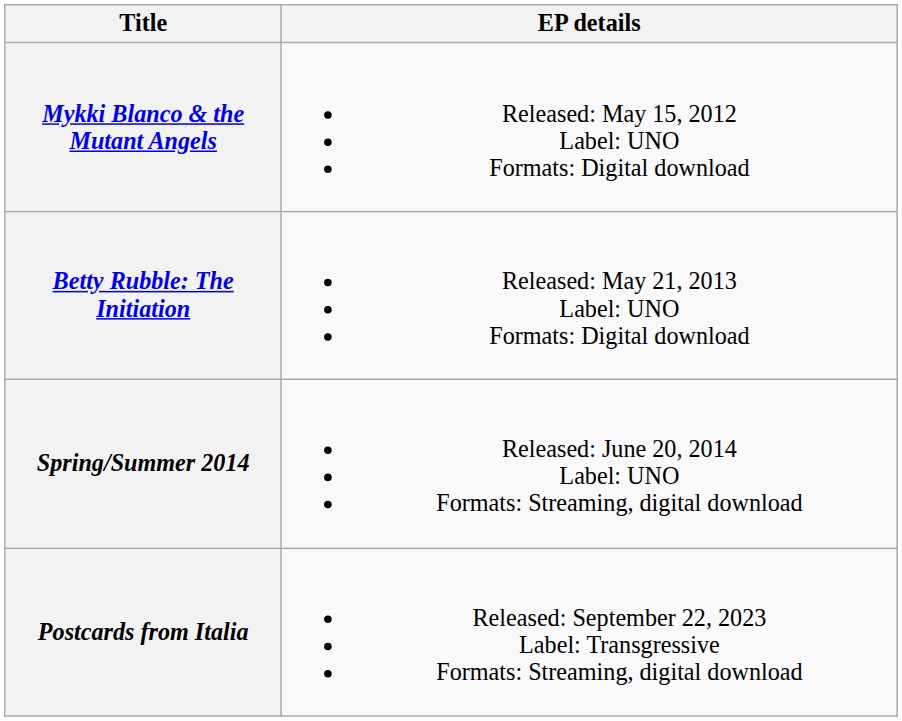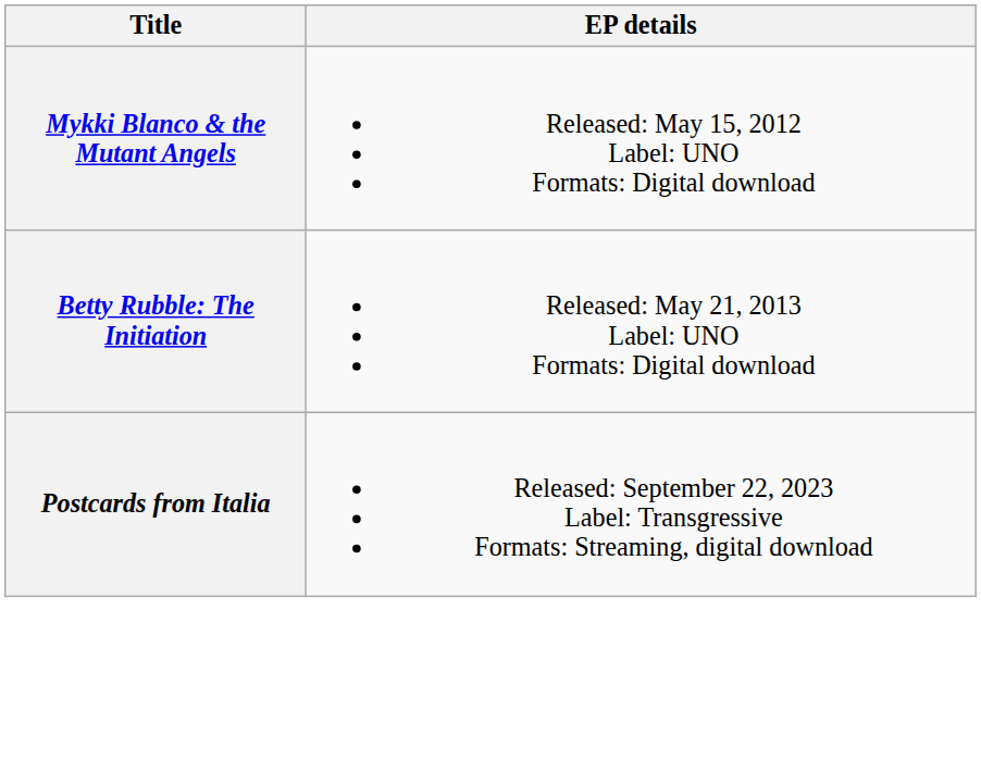- row: Spring/Summer 2014 | Released: June 20, 2014 Label: UNO Formats: Streaming, digital download
